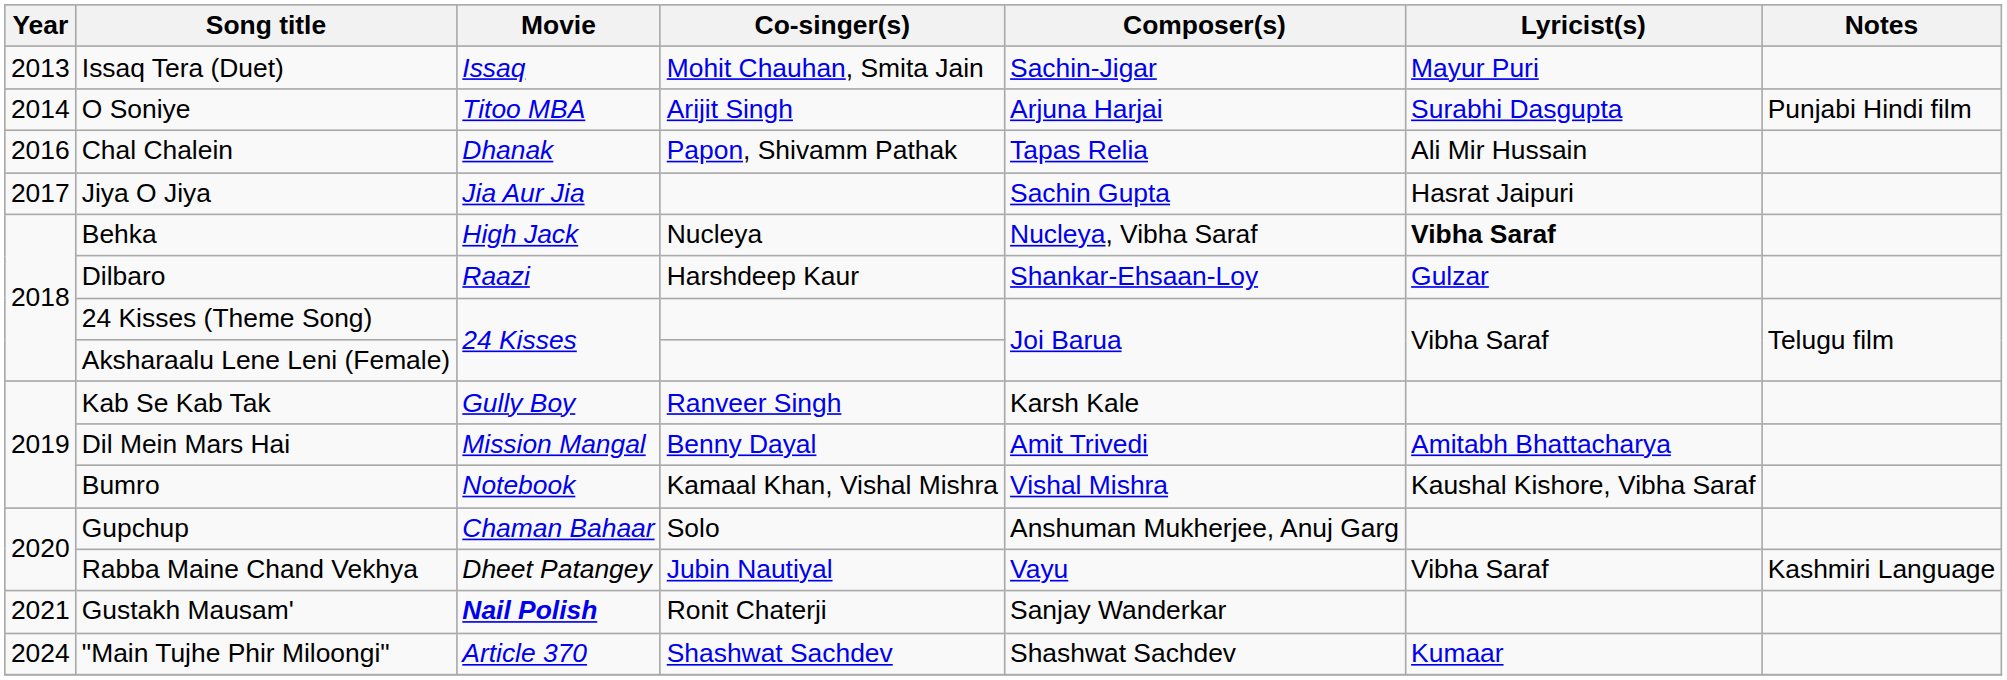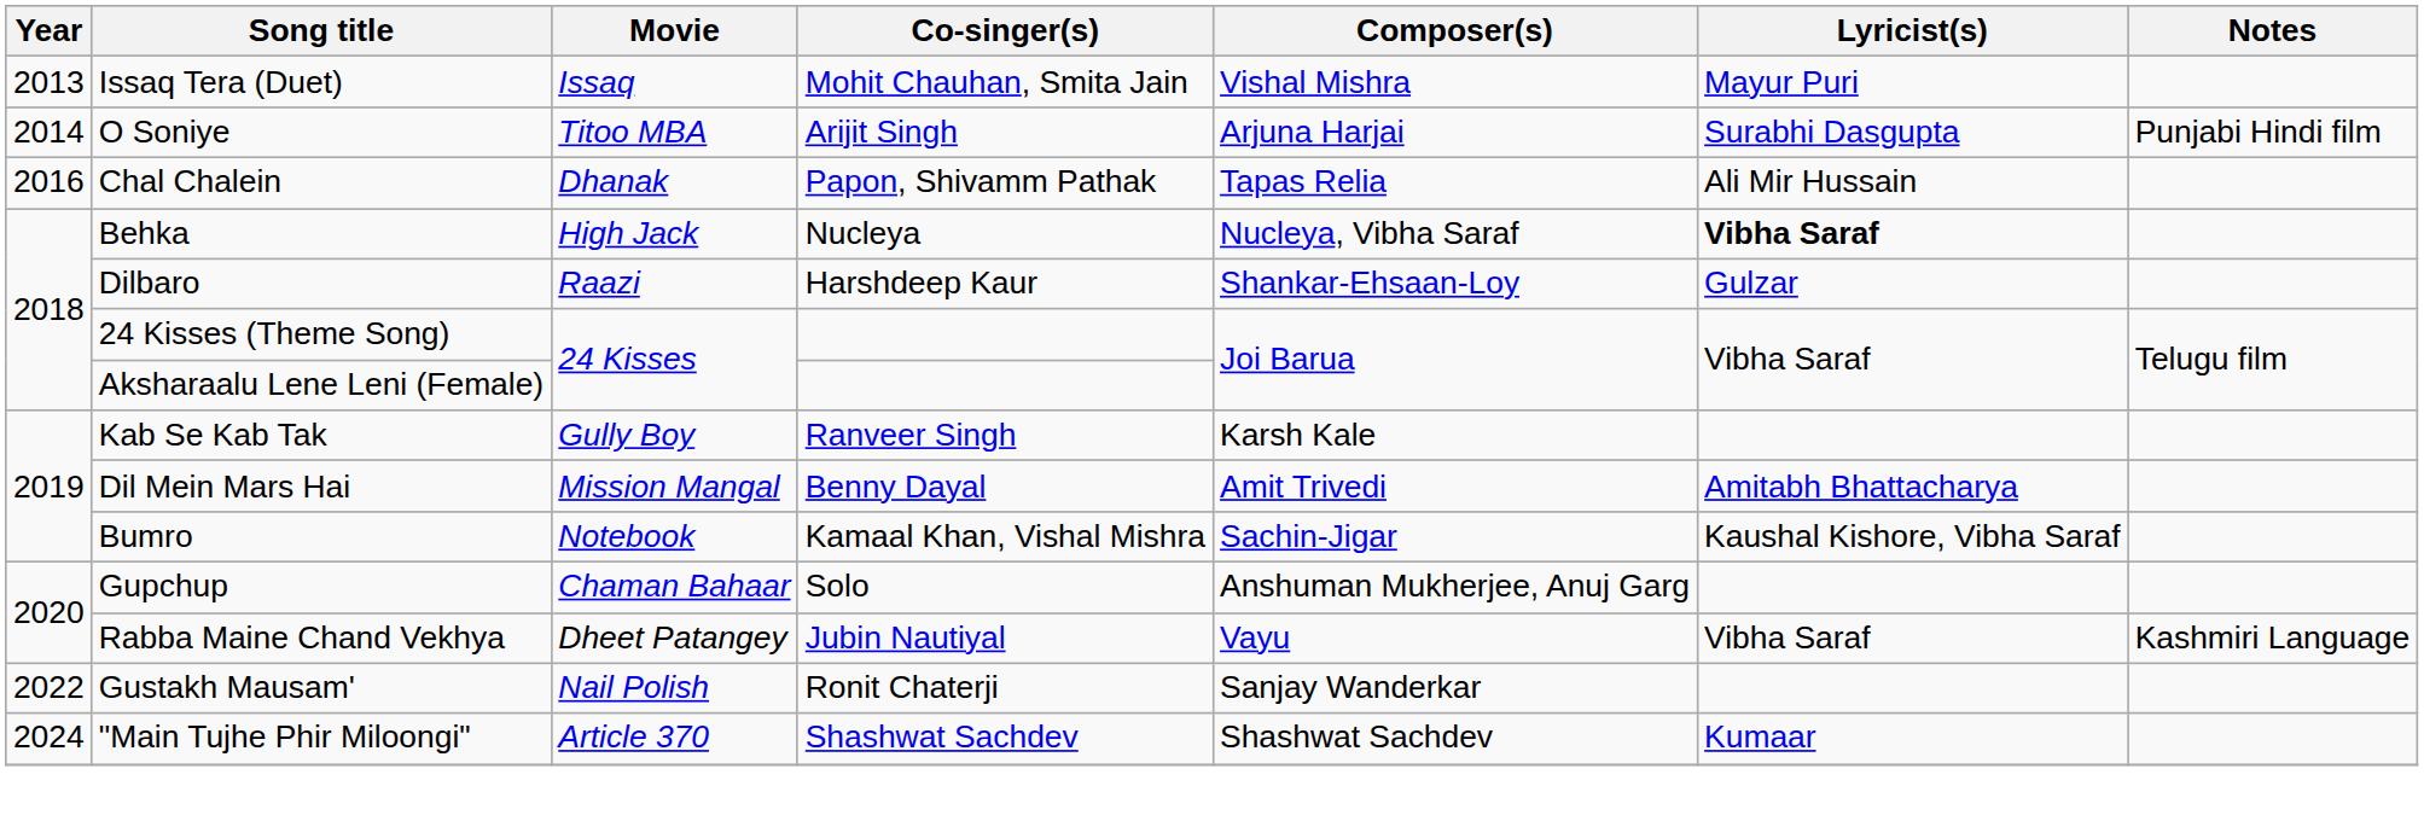Issaq Tera (Duet) | Composer(s): Sachin-Jigar -> Vishal Mishra
- row: 2017 | Jiya O Jiya | Jia Aur Jia | Sachin Gupta | Hasrat Jaipuri
Bumro | Composer(s): Vishal Mishra -> Sachin-Jigar
Gustakh Mausam' | Year: 2021 -> 2022
Gustakh Mausam' | Movie: bold -> normal
